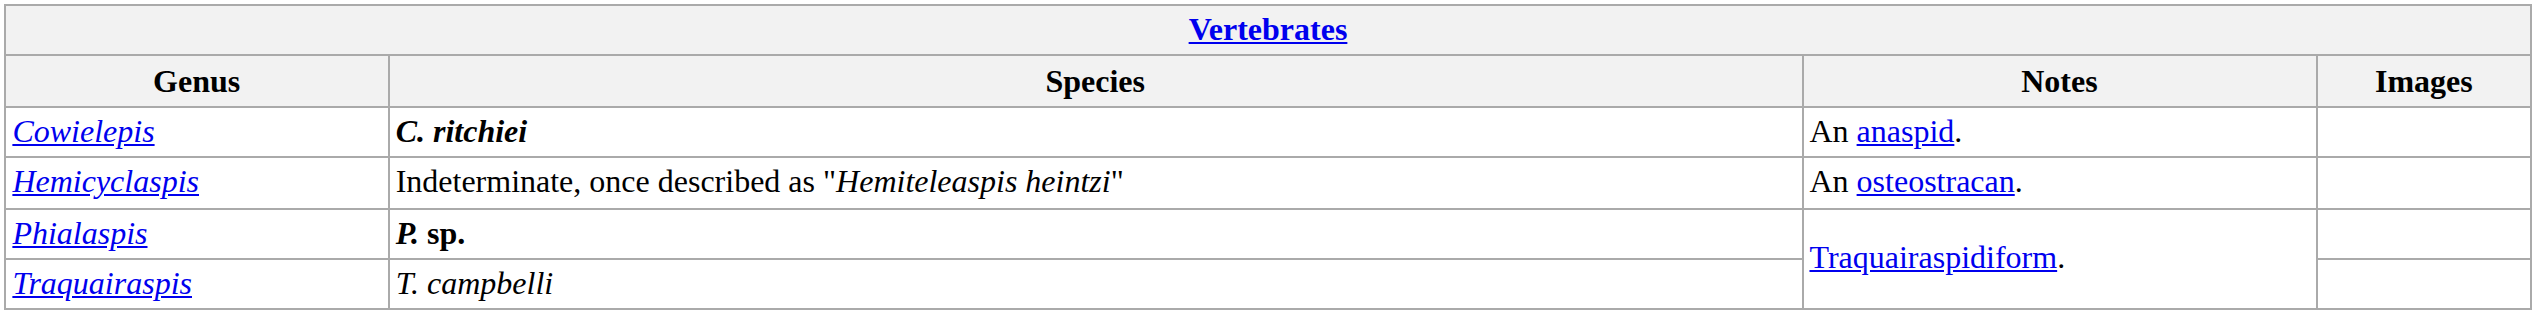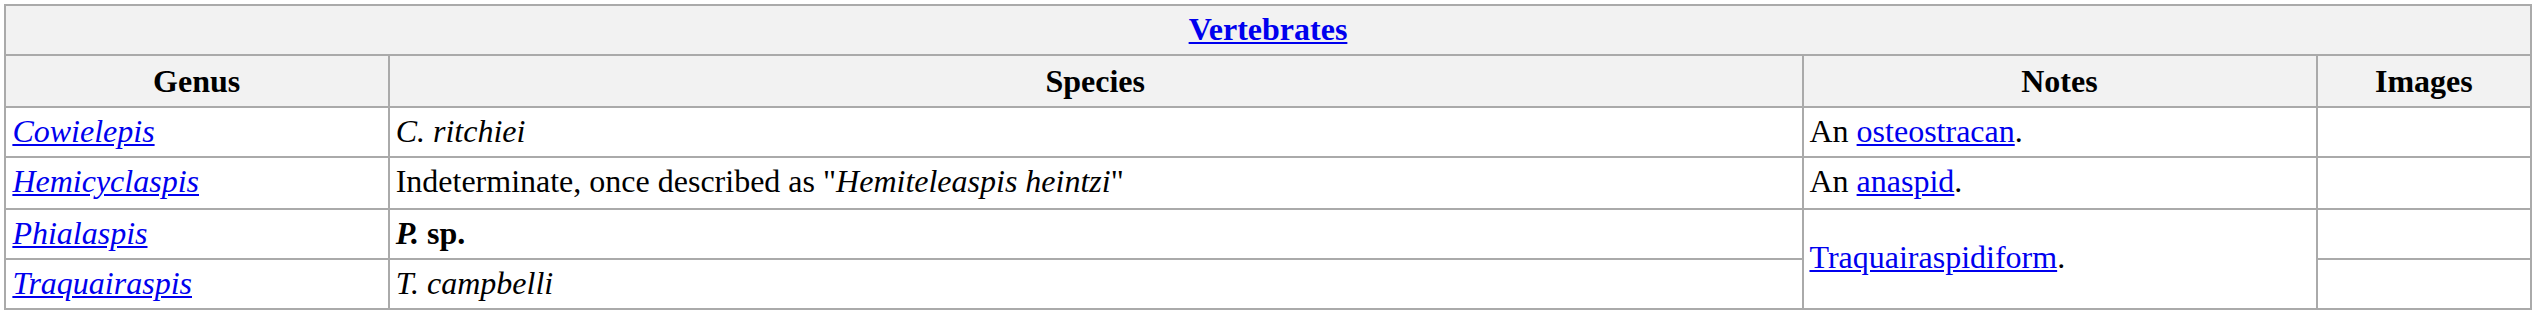Cowielepis | Species: bold -> normal
Cowielepis | Notes: An anaspid. -> An osteostracan.
Hemicyclaspis | Notes: An osteostracan. -> An anaspid.
